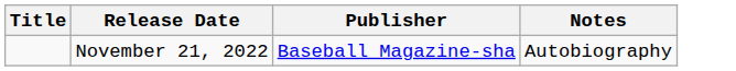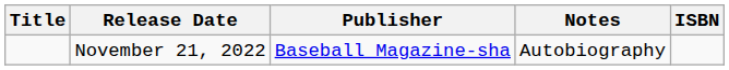+ column: ISBN
